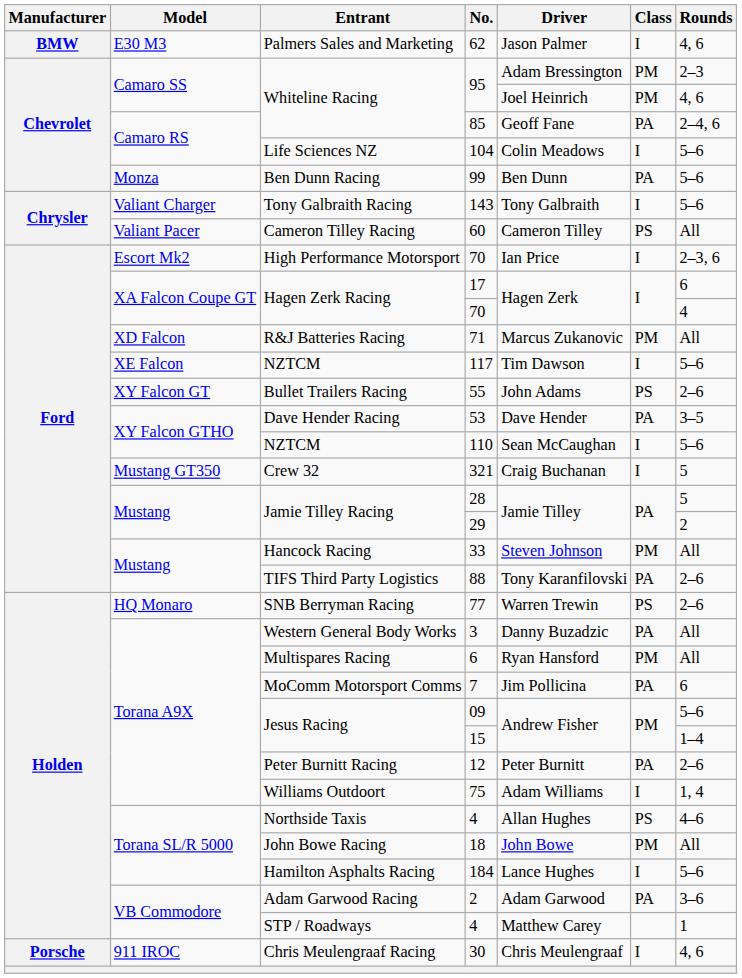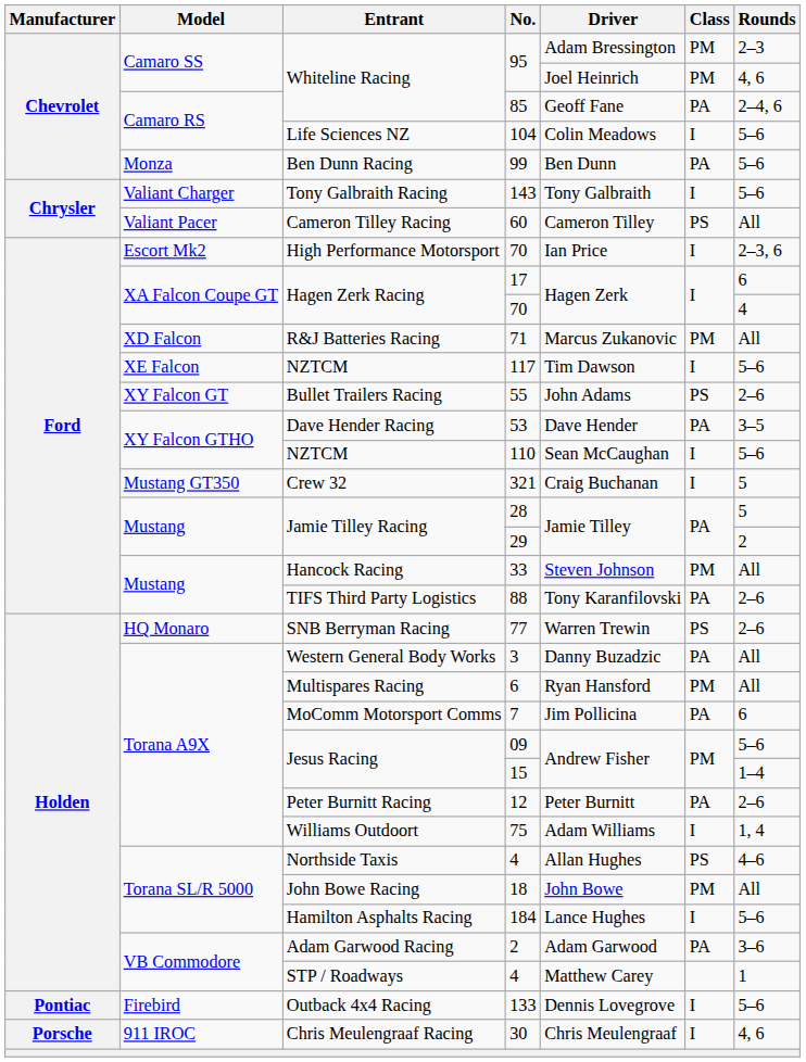- row: BMW | E30 M3 | Palmers Sales and Marketing | 62 | Jason Palmer | I | 4, 6
+ row: Pontiac | Firebird | Outback 4x4 Racing | 133 | Dennis Lovegrove | I | 5–6
